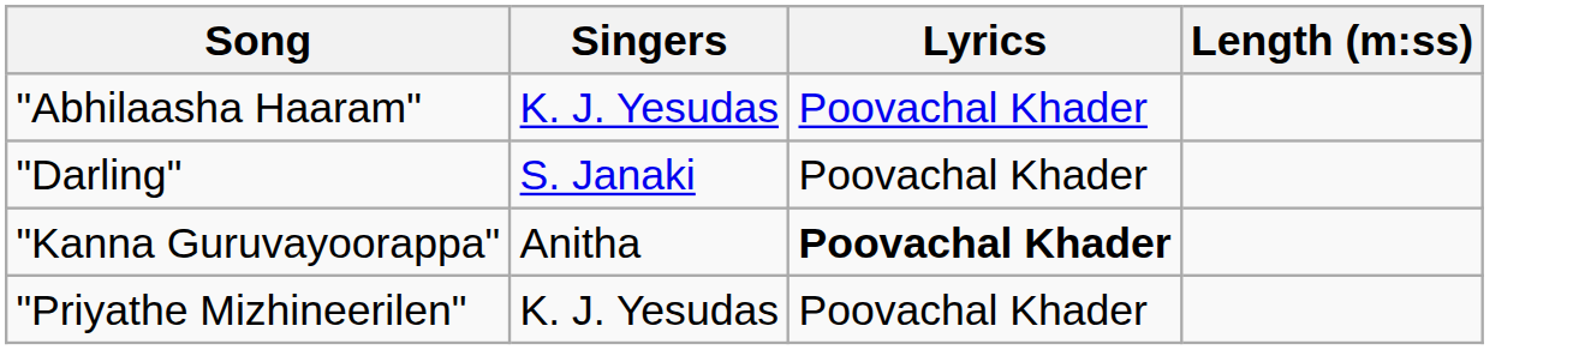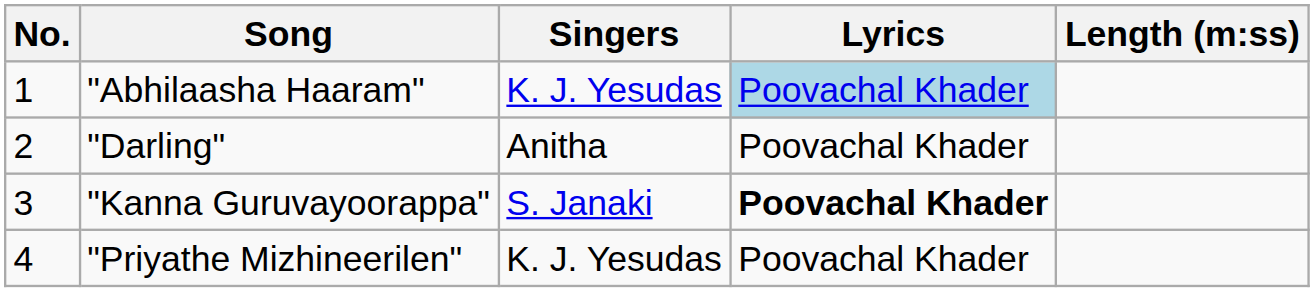+ column: No. | 1 | 2 | 3 | 4
"Abhilaasha Haaram" | Lyrics: no background -> lightblue background
"Darling" | Singers: S. Janaki -> Anitha
"Kanna Guruvayoorappa" | Singers: Anitha -> S. Janaki
